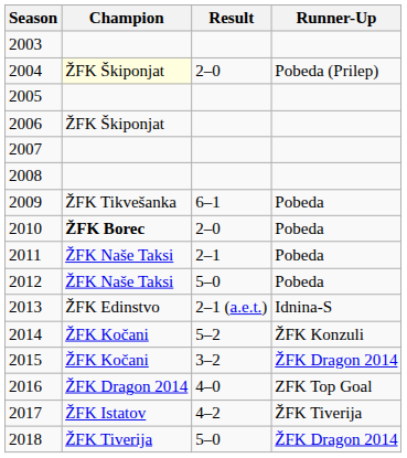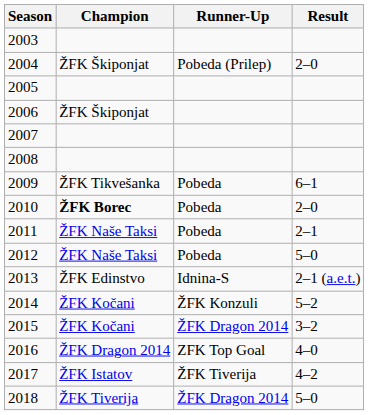columns swapped: Result <-> Runner-Up
2004 | Champion: lightyellow background -> no background
